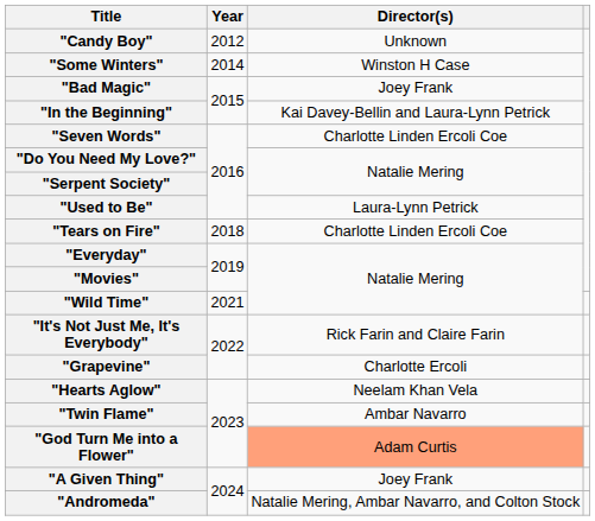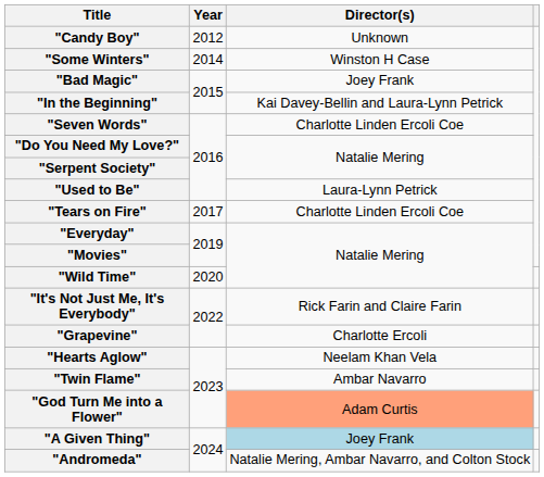"Tears on Fire" | Year: 2018 -> 2017
"Wild Time" | Year: 2021 -> 2020
"A Given Thing" | Director(s): no background -> lightblue background
